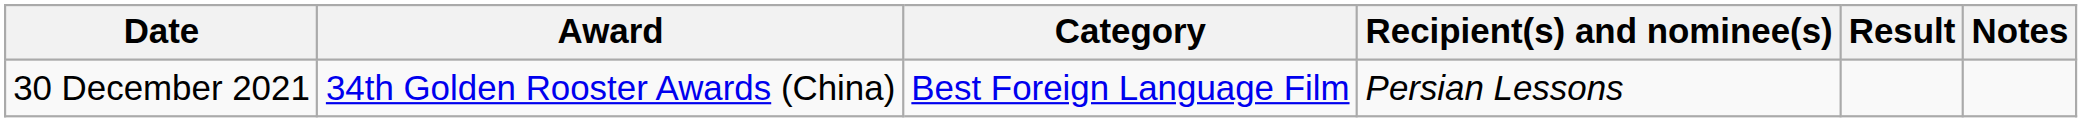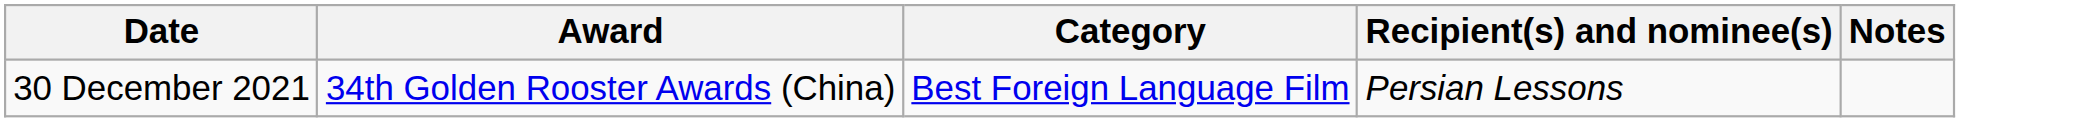- column: Result
